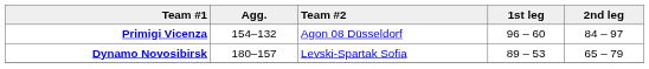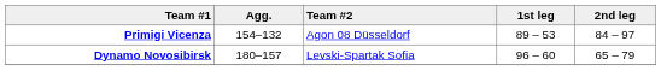Primigi Vicenza | 1st leg: 96 – 60 -> 89 – 53
Dynamo Novosibirsk | 1st leg: 89 – 53 -> 96 – 60
